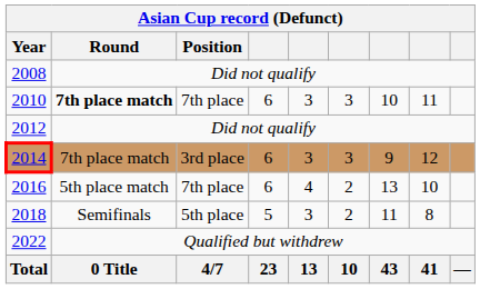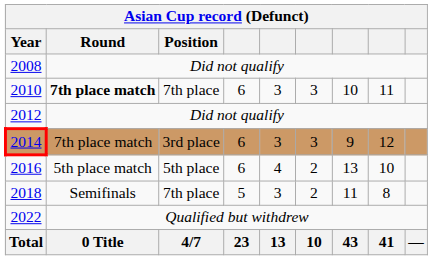2016 | Position: 7th place -> 5th place
2018 | Position: 5th place -> 7th place
